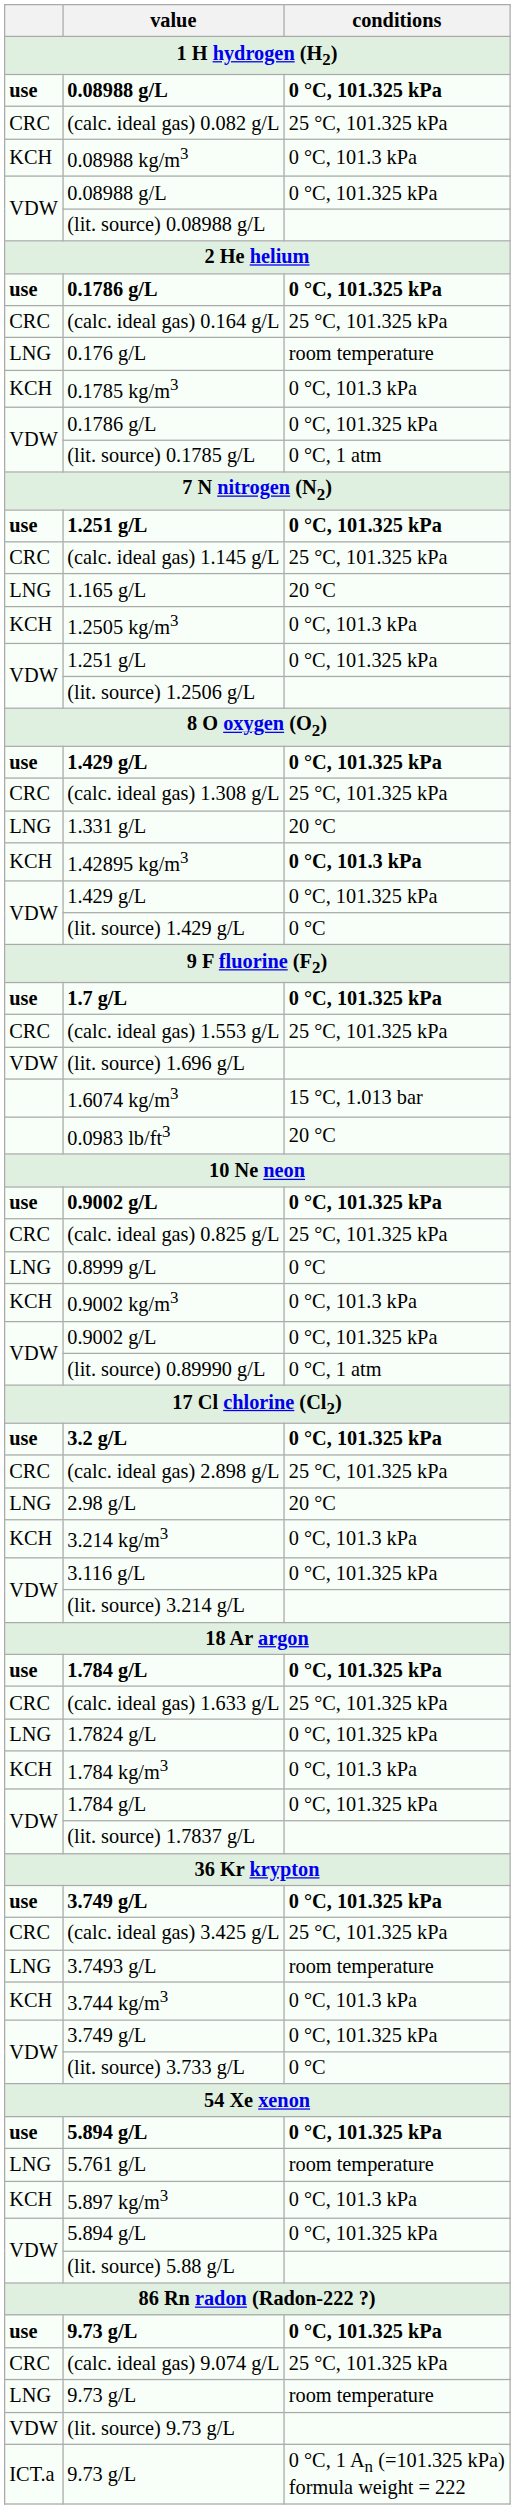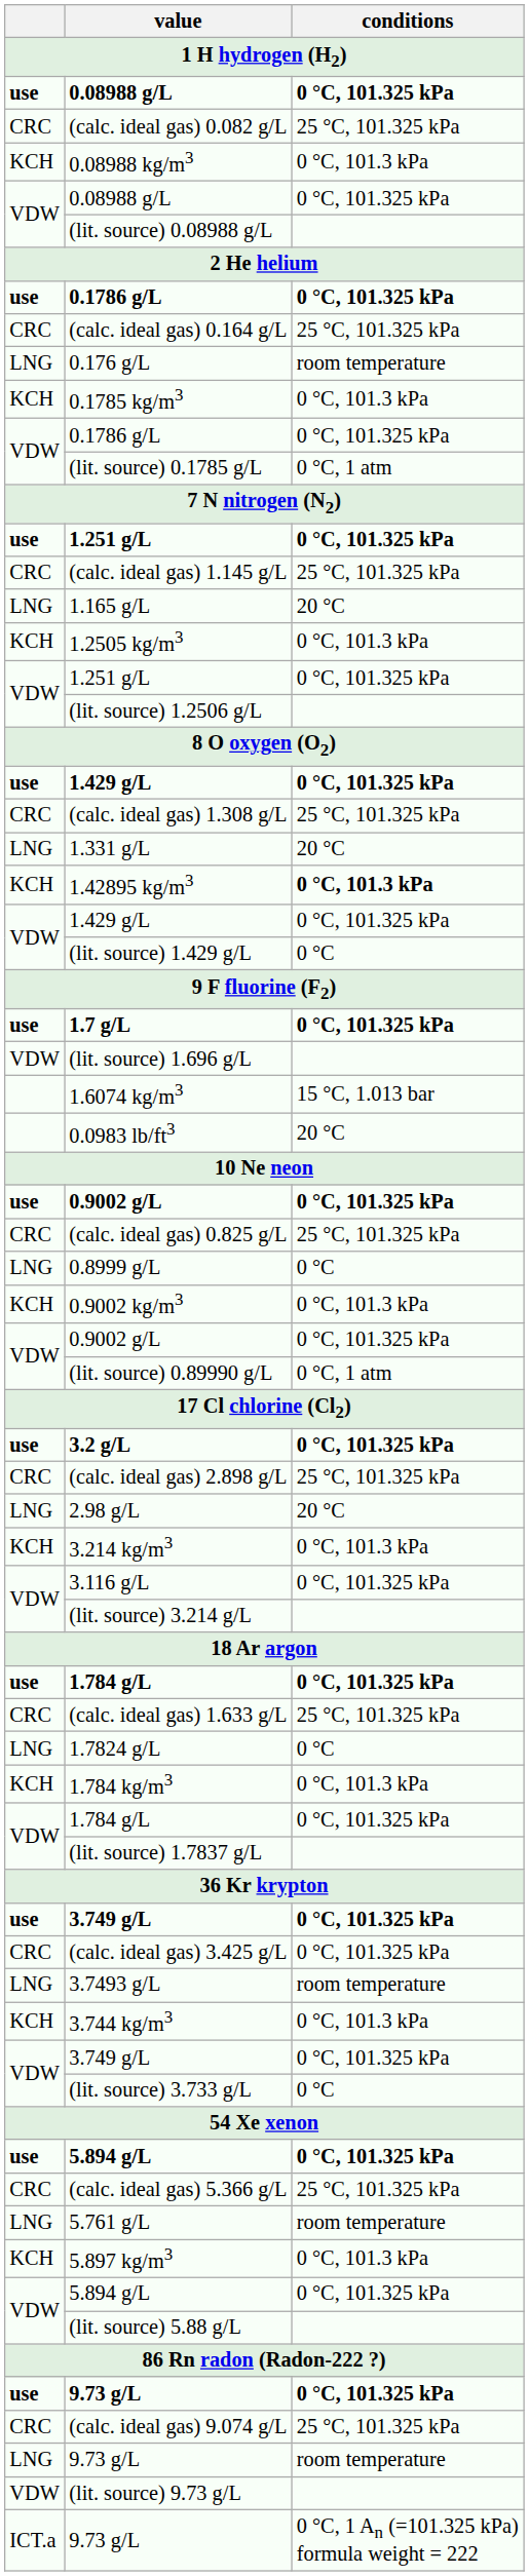- row: CRC | (calc. ideal gas) 1.553 g/L | 25 °C, 101.325 kPa
1.7824 g/L | conditions: 0 °C, 101.325 kPa -> 0 °C
(calc. ideal gas) 3.425 g/L | conditions: 25 °C, 101.325 kPa -> 0 °C, 101.325 kPa
+ row: CRC | (calc. ideal gas) 5.366 g/L | 25 °C, 101.325 kPa
